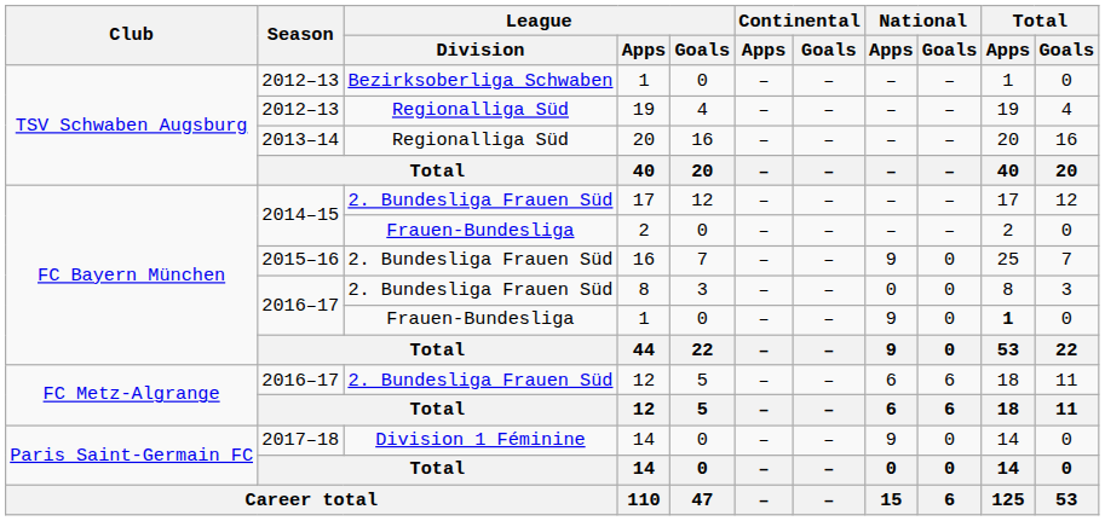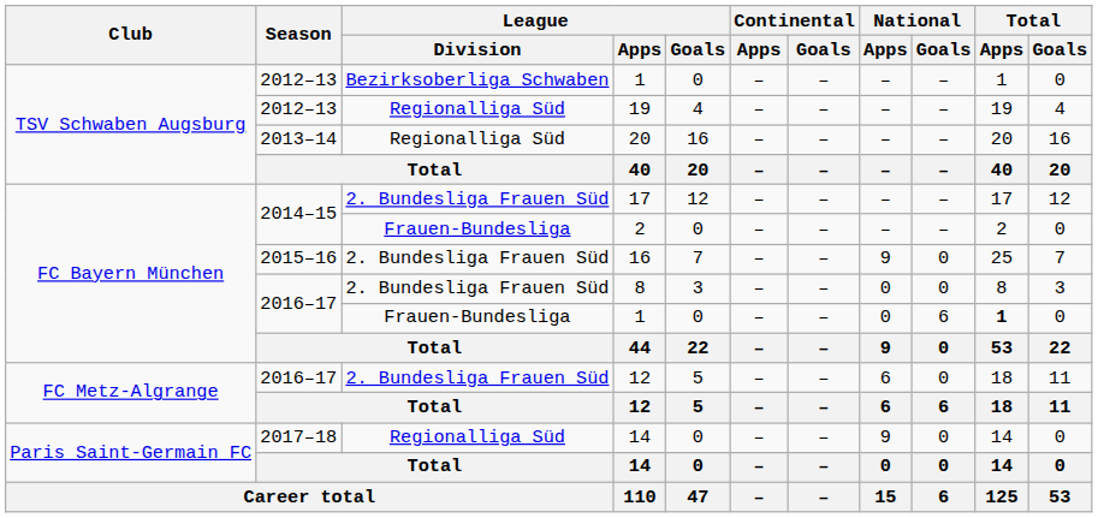2016–17 / 1 | National / Apps: 9 -> 0
2016–17 / 1 | National / Goals: 0 -> 6
2016–17 / 12 | National / Goals: 6 -> 0
2017–18 / 14 | League / Division: Division 1 Féminine -> Regionalliga Süd
